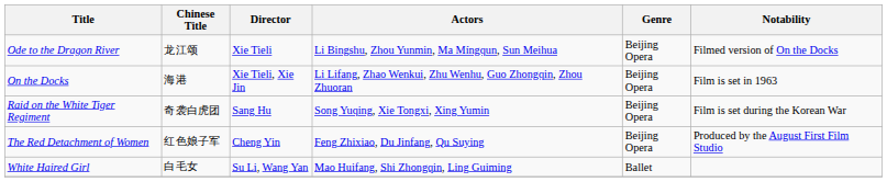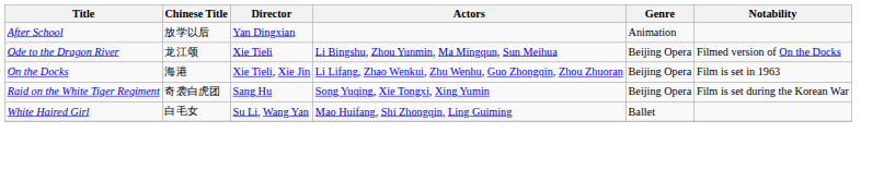+ row: After School | 放学以后 | Yan Dingxian | Animation
- row: The Red Detachment of Women | 红色娘子军 | Cheng Yin | Feng Zhixiao, Du Jinfang, Qu Suying | Beijing Opera | Produced by the August First Film Studio
